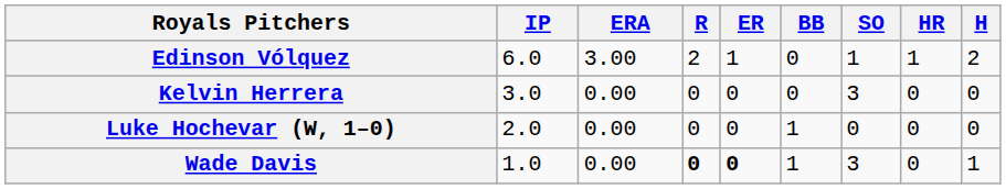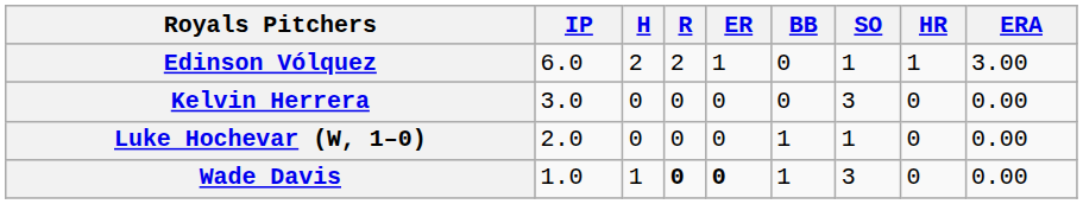columns swapped: H <-> ERA
Luke Hochevar (W, 1–0) | SO: 0 -> 1
